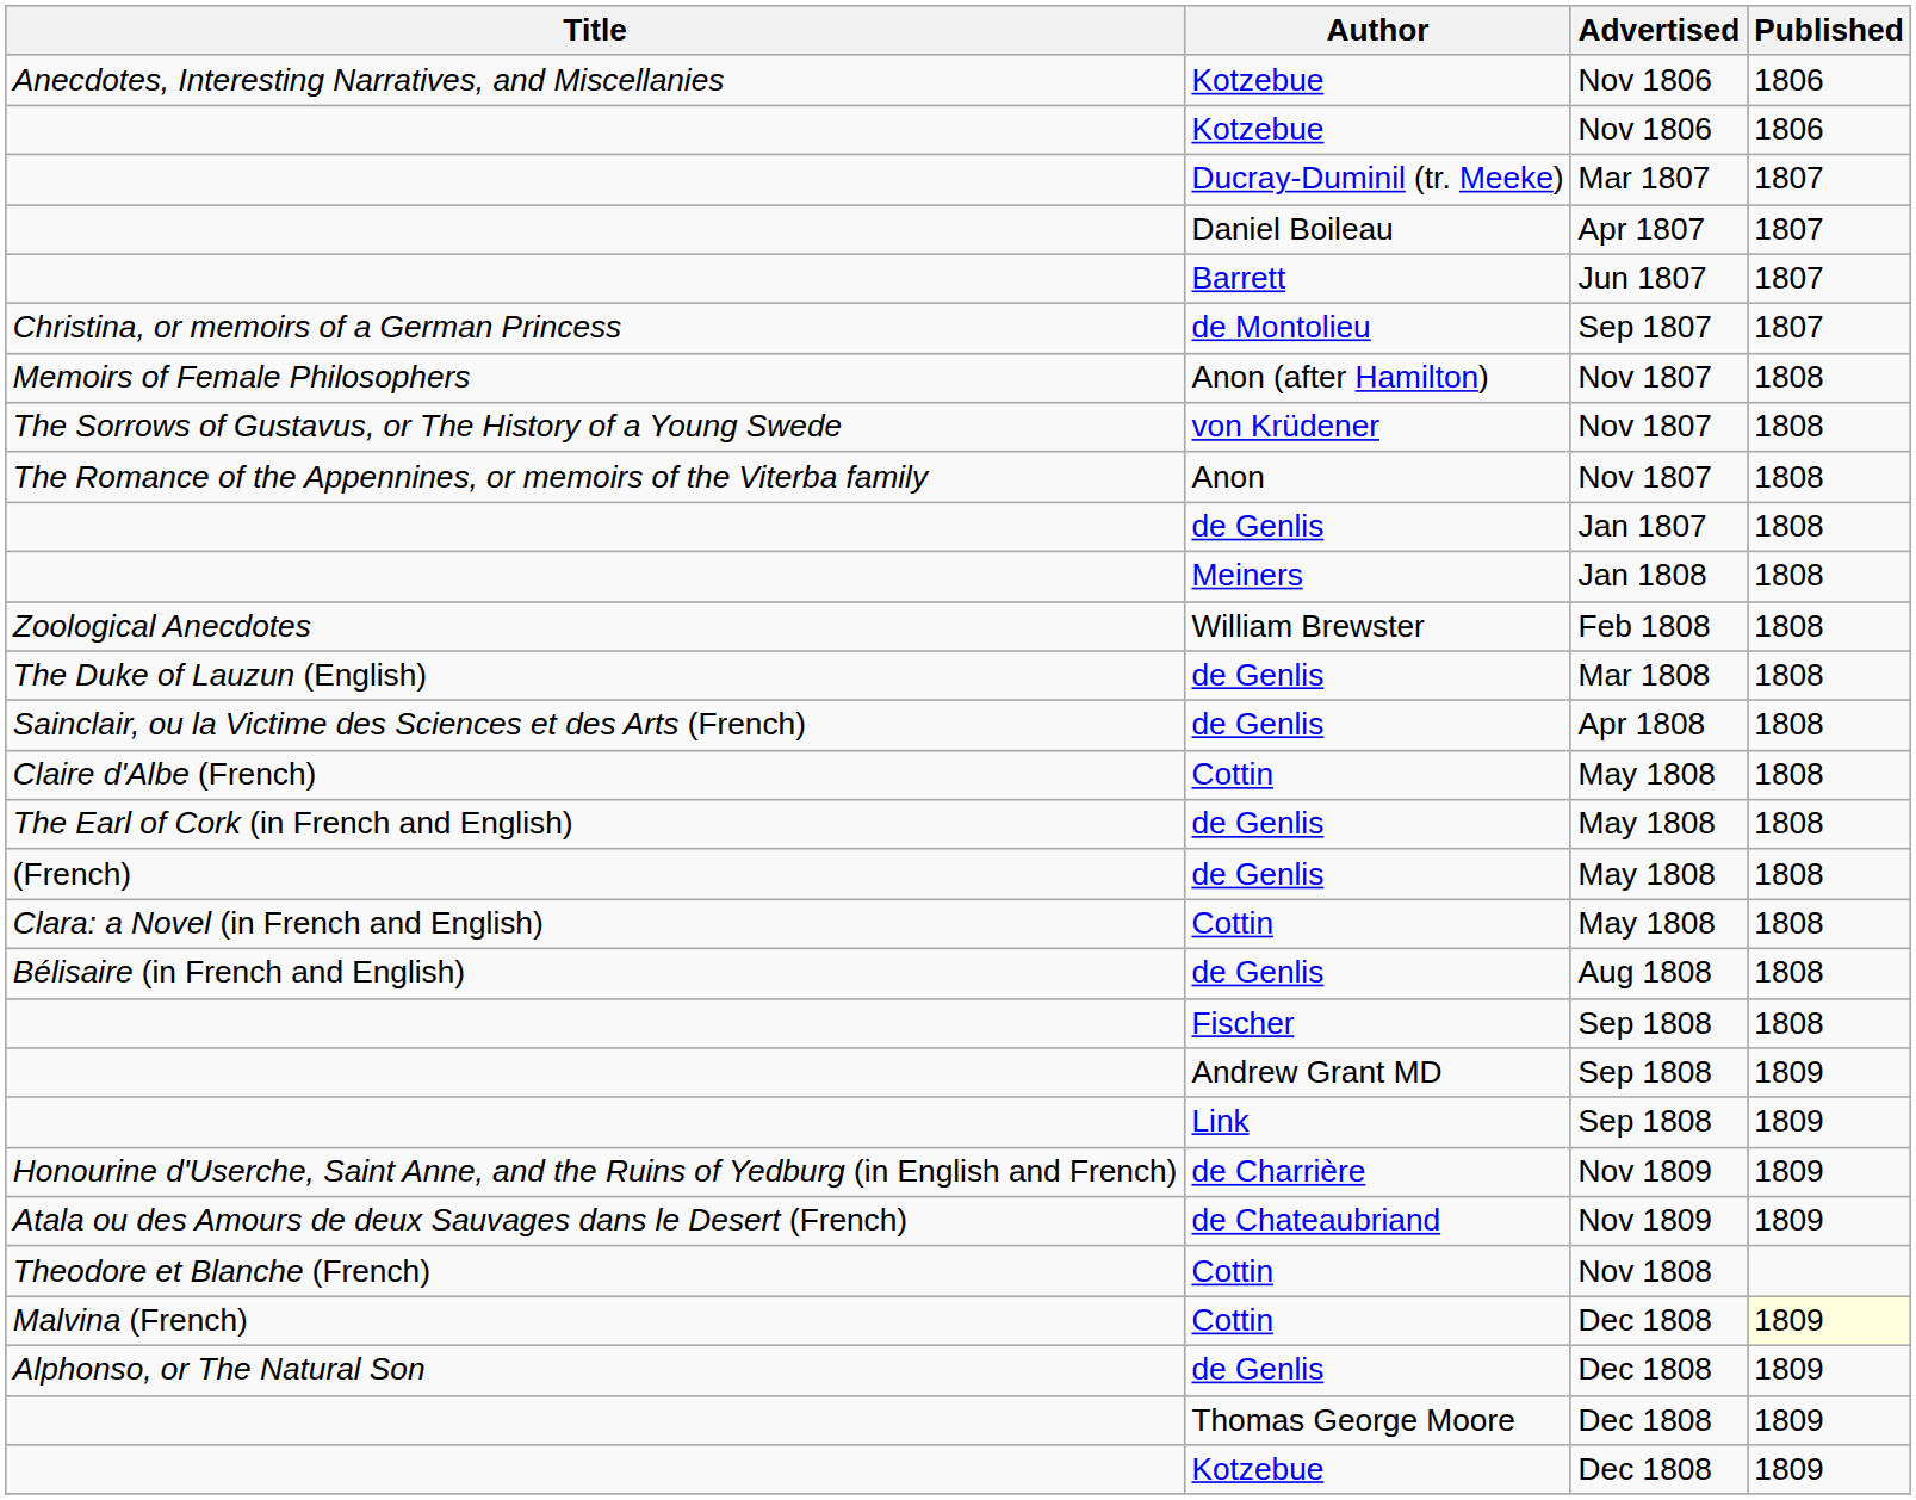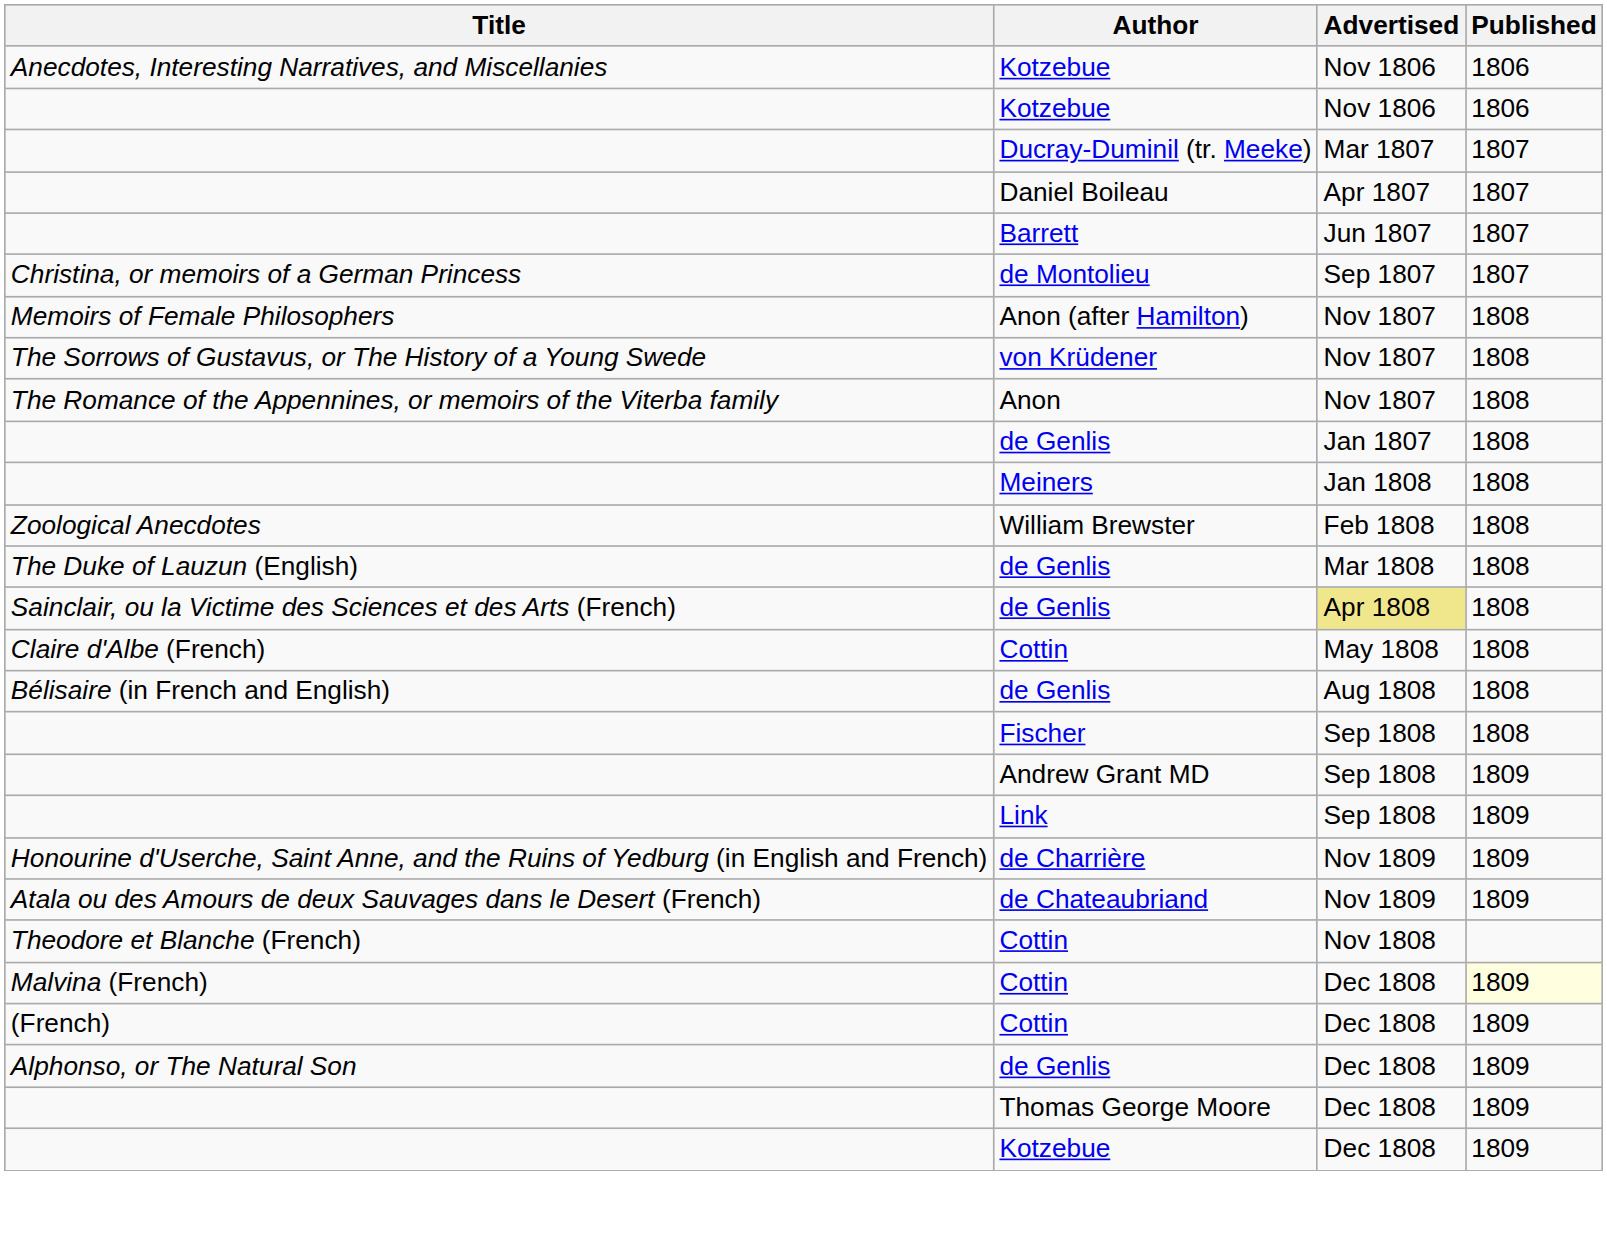Sainclair, ou la Victime des Sciences et des Arts (French) | Advertised: no background -> khaki background
- row: The Earl of Cork (in French and English) | de Genlis | May 1808 | 1808
- row: (French) | de Genlis | May 1808 | 1808
- row: Clara: a Novel (in French and English) | Cottin | May 1808 | 1808
+ row: (French) | Cottin | Dec 1808 | 1809
